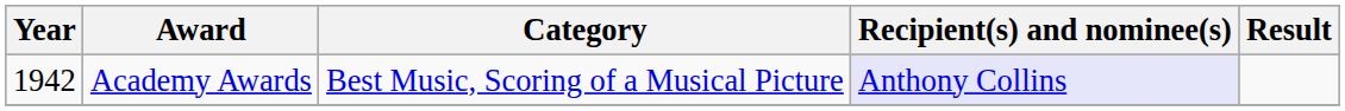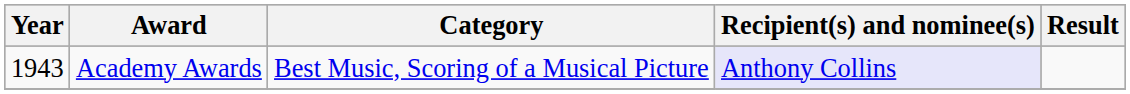Academy Awards | Year: 1942 -> 1943
